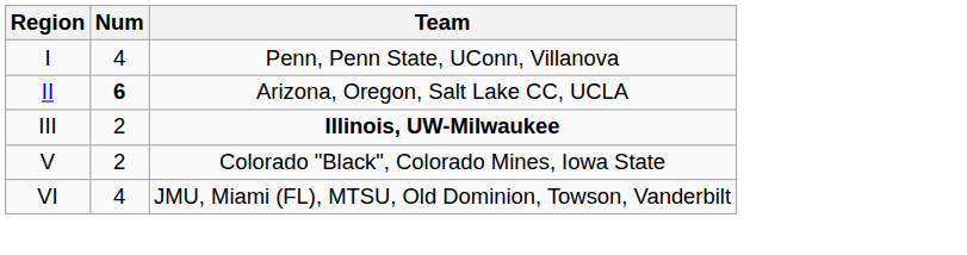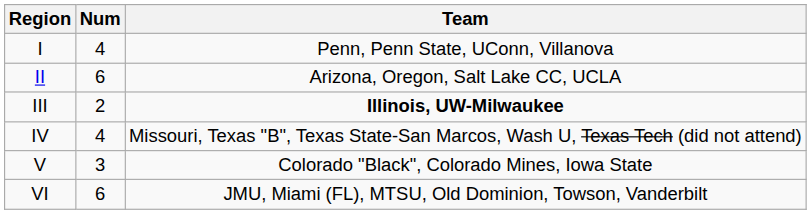II | Num: bold -> normal
+ row: IV | 4 | Missouri, Texas "B", Texas State-San Marcos, Wash U, Texas Tech (did not attend)
V | Num: 2 -> 3
VI | Num: 4 -> 6
